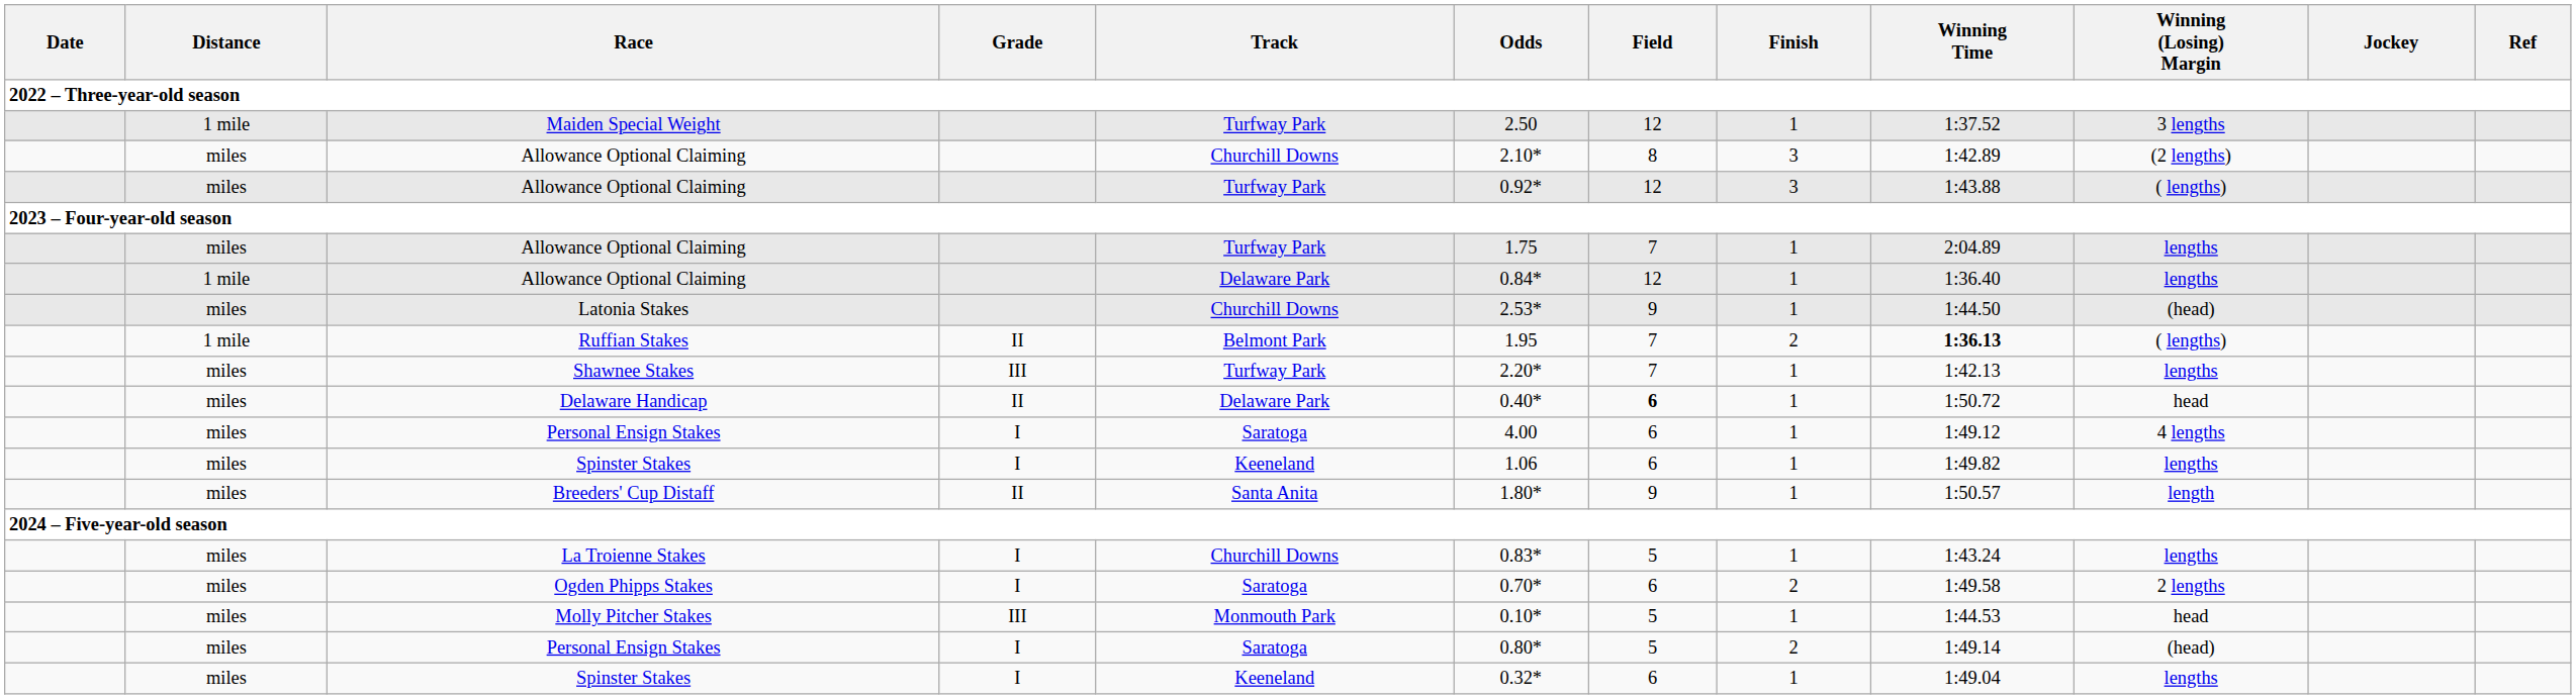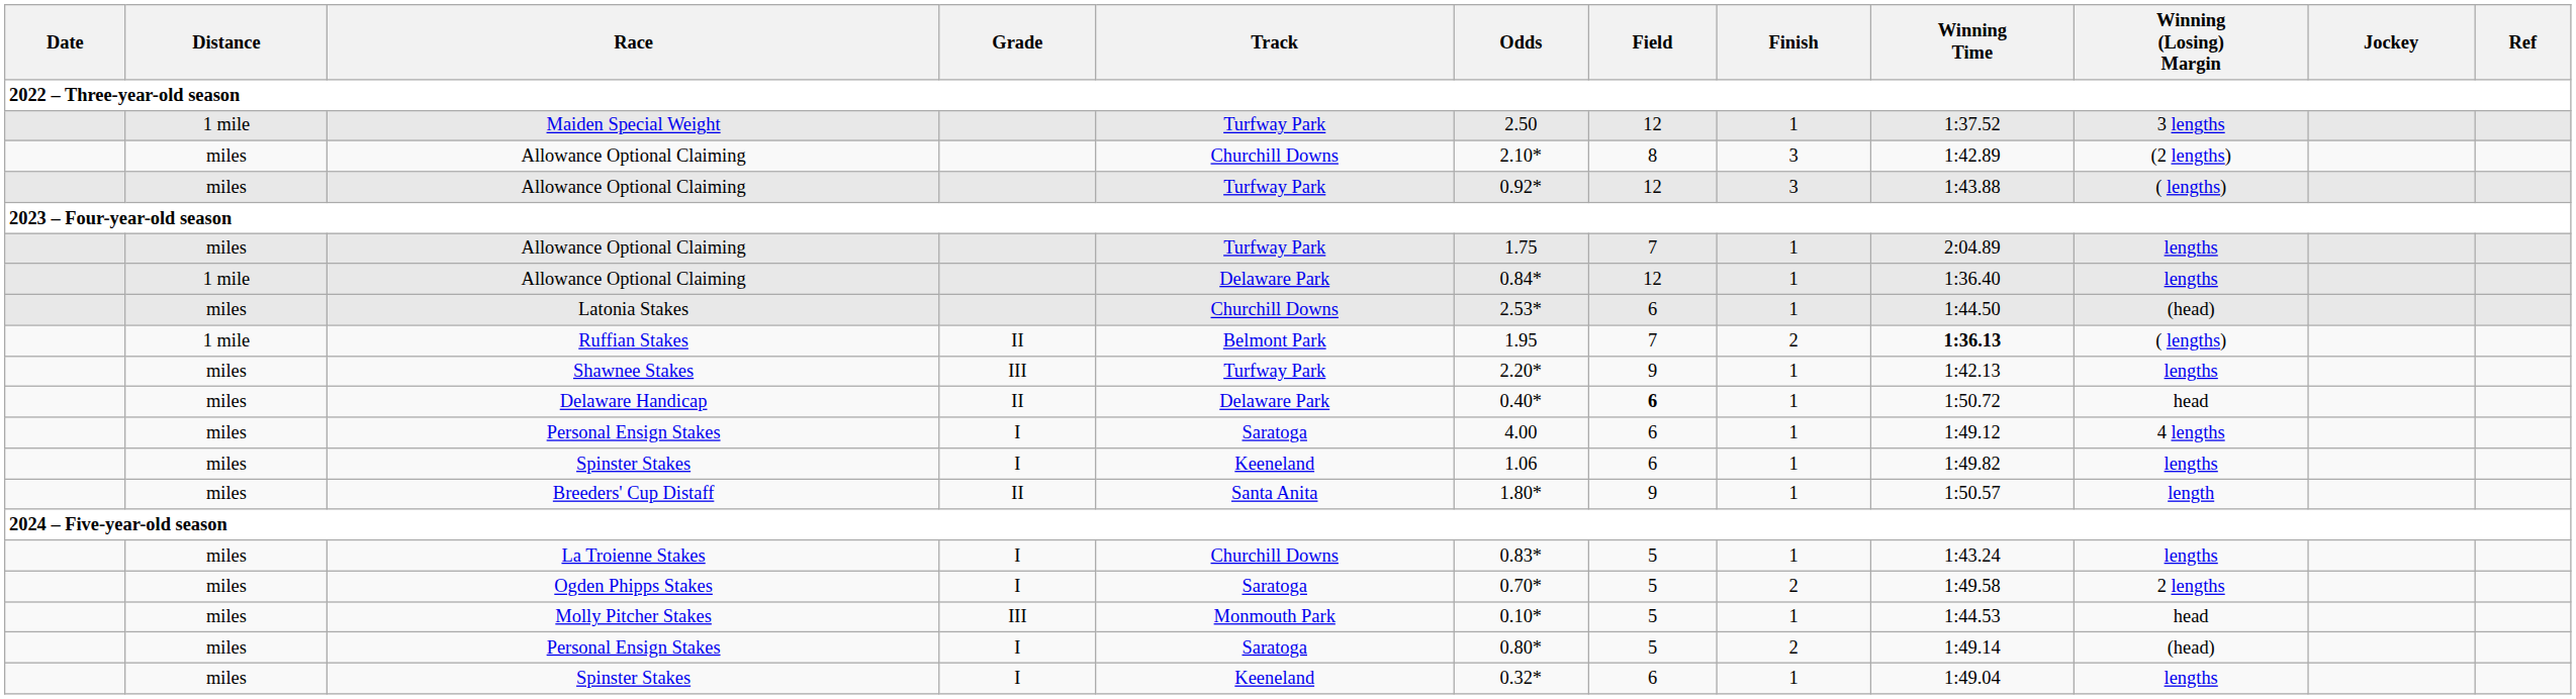Latonia Stakes | Field: 9 -> 6
Shawnee Stakes | Field: 7 -> 9
Ogden Phipps Stakes | Field: 6 -> 5
